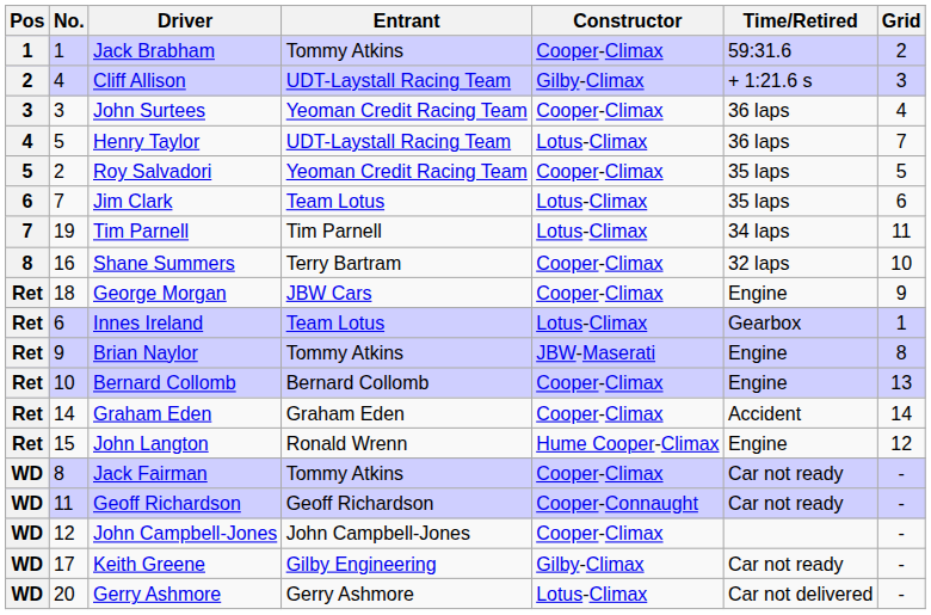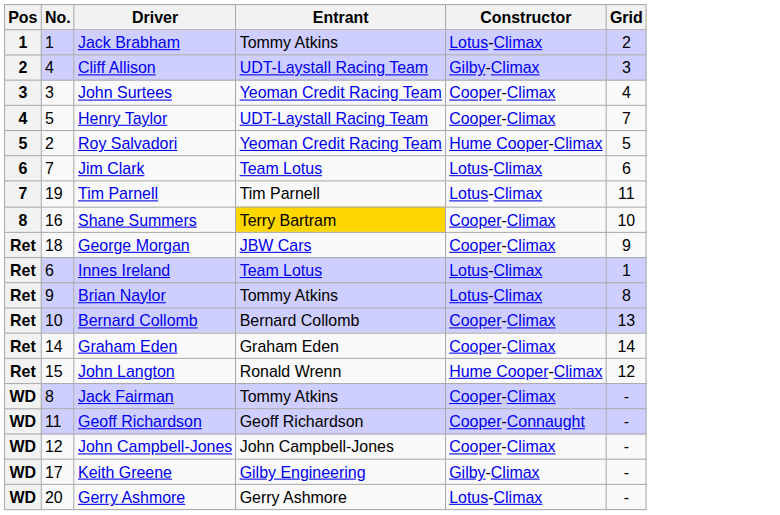- column: Time/Retired | 59:31.6 | + 1:21.6 s | 36 laps | 36 laps | 35 laps | 35 laps | 34 laps | 32 laps | Engine | Gearbox | Engine | Engine | Accident | Engine | Car not ready | Car not ready | Car not ready | Car not delivered
Jack Brabham | Constructor: Cooper-Climax -> Lotus-Climax
Henry Taylor | Constructor: Lotus-Climax -> Cooper-Climax
Roy Salvadori | Constructor: Cooper-Climax -> Hume Cooper-Climax
Shane Summers | Entrant: no background -> gold background
Brian Naylor | Constructor: JBW-Maserati -> Lotus-Climax
